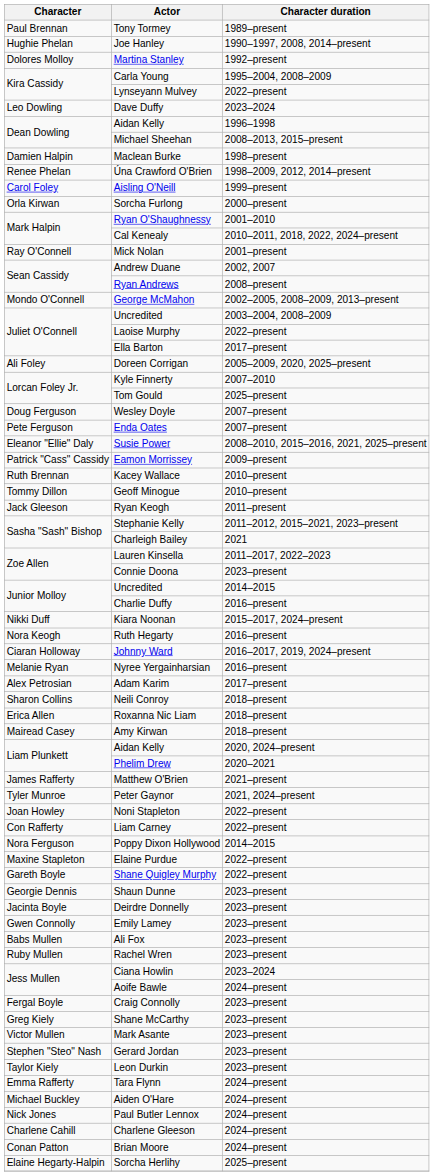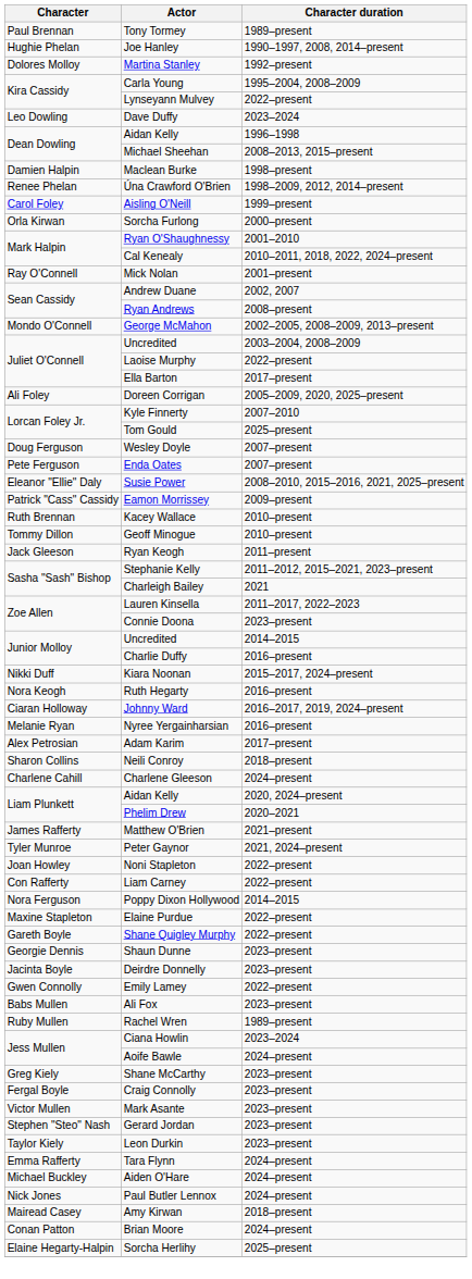- row: Erica Allen | Roxanna Nic Liam | 2018–present
rows swapped: Amy Kirwan <-> Charlene Gleeson
Emily Lamey | Character duration: 2023–present -> 2022–present
Rachel Wren | Character duration: 2023–present -> 1989–present
rows swapped: Shane McCarthy <-> Craig Connolly
